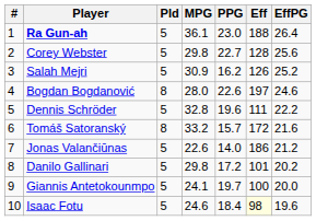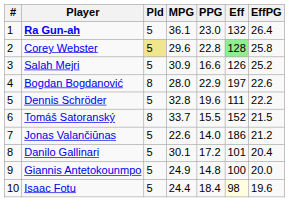Ra Gun-ah | Eff: 188 -> 132
Corey Webster | Pld: no background -> khaki background
Corey Webster | MPG: 29.8 -> 29.6
Corey Webster | PPG: 22.7 -> 22.8
Corey Webster | Eff: no background -> lightgreen background
Corey Webster | EffPG: 25.6 -> 25.8
Salah Mejri | PPG: 16.2 -> 16.6
Bogdan Bogdanović | PPG: 22.6 -> 22.9
Bogdan Bogdanović | EffPG: 24.6 -> 22.6
Tomáš Satoranský | MPG: 33.2 -> 33.7
Tomáš Satoranský | PPG: 15.7 -> 15.5
Tomáš Satoranský | Eff: 172 -> 152
Tomáš Satoranský | EffPG: 21.6 -> 21.5
Danilo Gallinari | MPG: 29.8 -> 30.1
Danilo Gallinari | EffPG: 20.2 -> 20.4
Giannis Antetokounmpo | MPG: 24.1 -> 24.9
Giannis Antetokounmpo | PPG: 19.7 -> 14.8
Isaac Fotu | MPG: 24.6 -> 24.4
